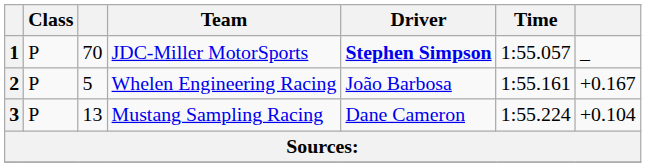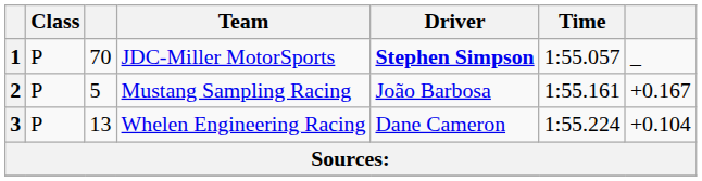2 | Team: Whelen Engineering Racing -> Mustang Sampling Racing
3 | Team: Mustang Sampling Racing -> Whelen Engineering Racing
